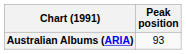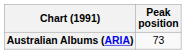Australian Albums (ARIA) | Peak position: 93 -> 73
